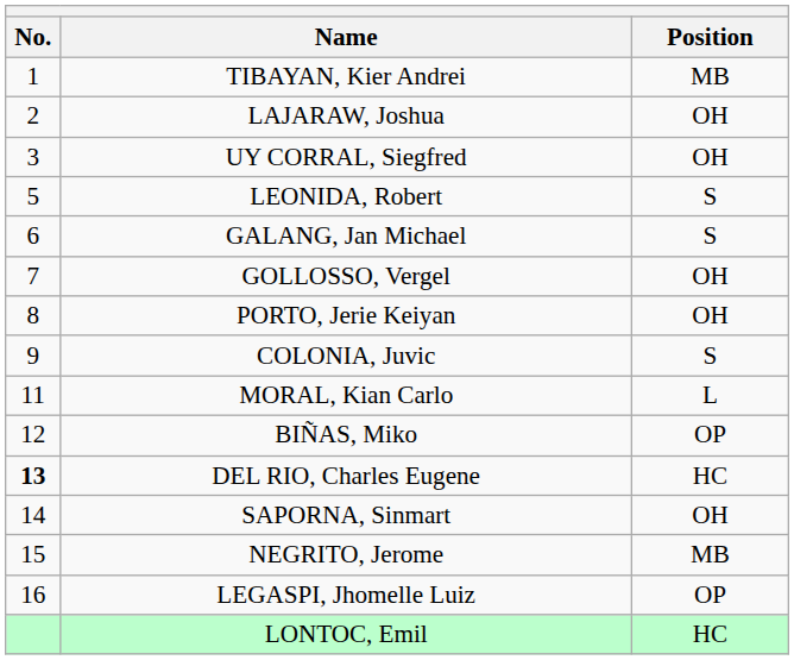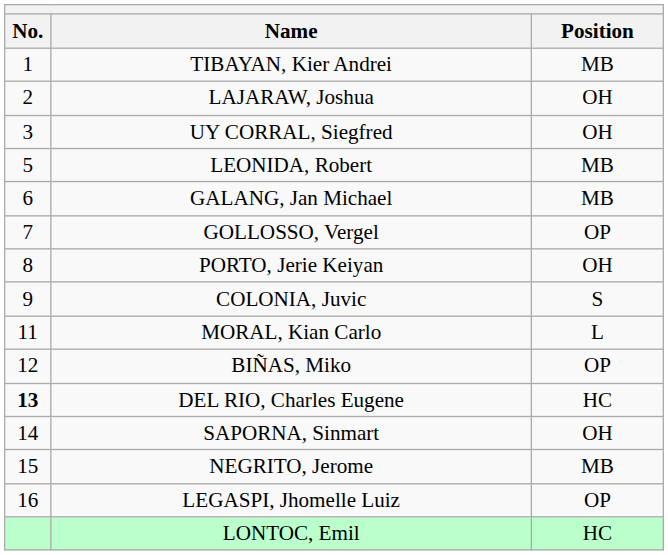LEONIDA, Robert | Position: S -> MB
GALANG, Jan Michael | Position: S -> MB
GOLLOSSO, Vergel | Position: OH -> OP
